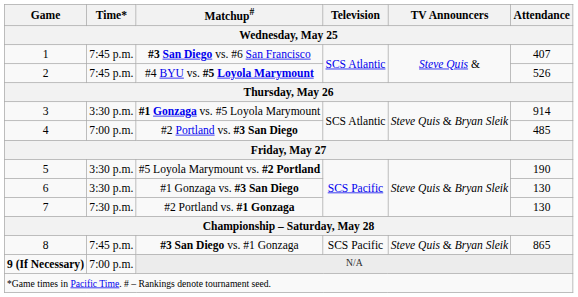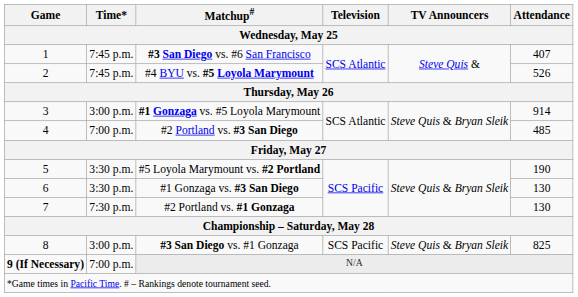#1 Gonzaga vs. #5 Loyola Marymount | Time*: 3:30 p.m. -> 3:00 p.m.
#3 San Diego vs. #1 Gonzaga | Time*: 7:45 p.m. -> 3:00 p.m.
#3 San Diego vs. #1 Gonzaga | Attendance: 865 -> 825
